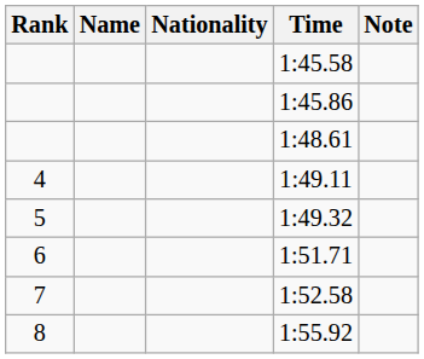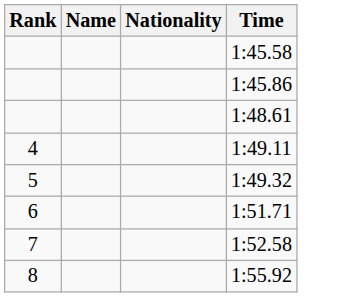- column: Note
